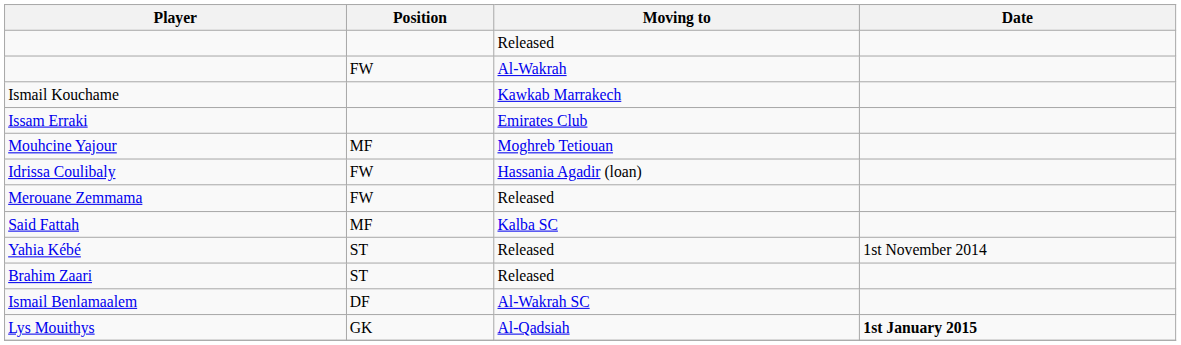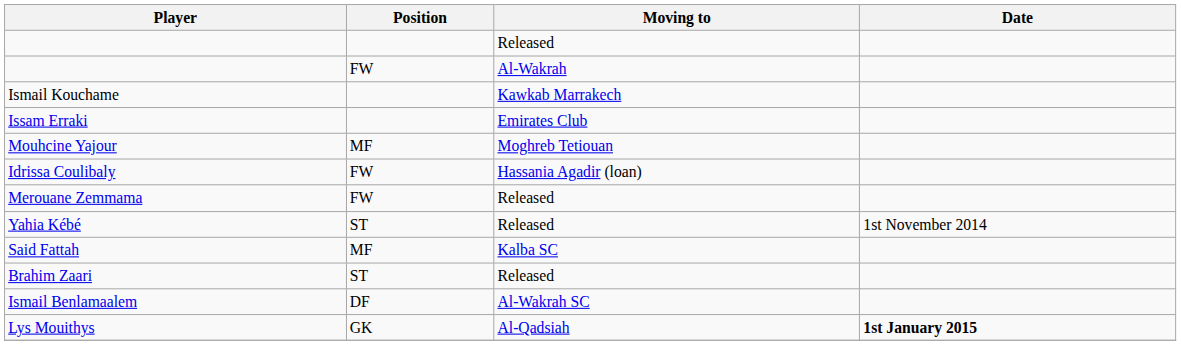rows swapped: Yahia Kébé <-> Said Fattah
